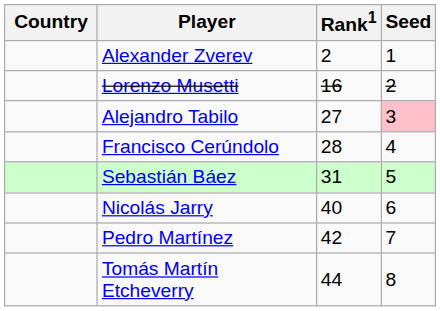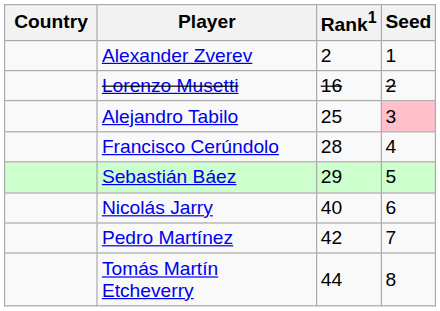Alejandro Tabilo | Rank1: 27 -> 25
Sebastián Báez | Rank1: 31 -> 29
